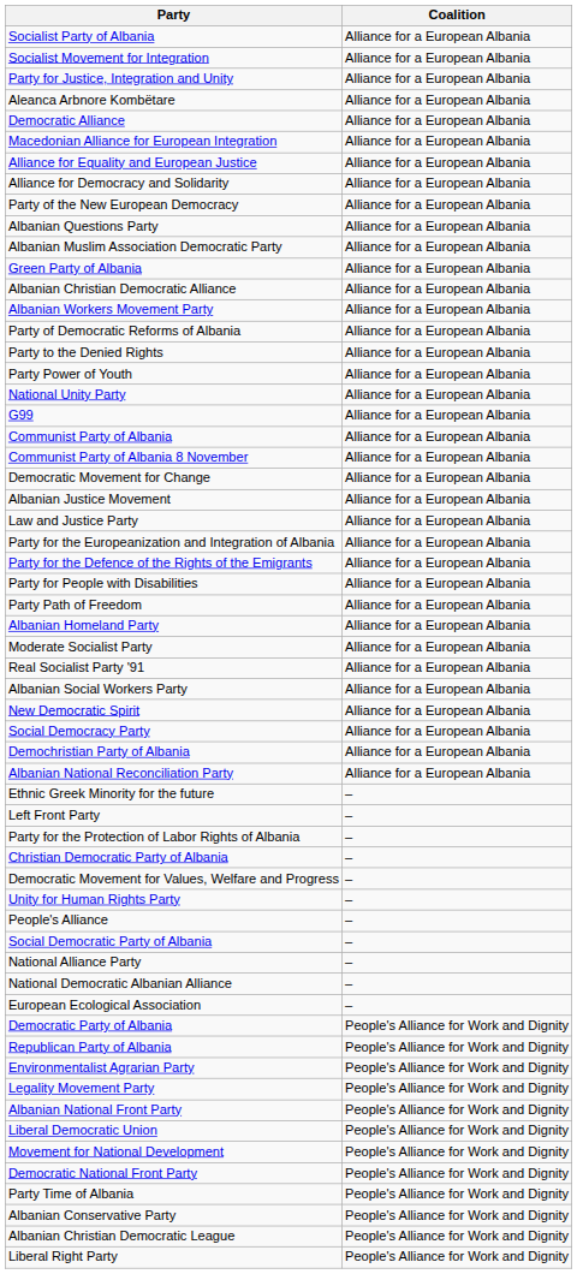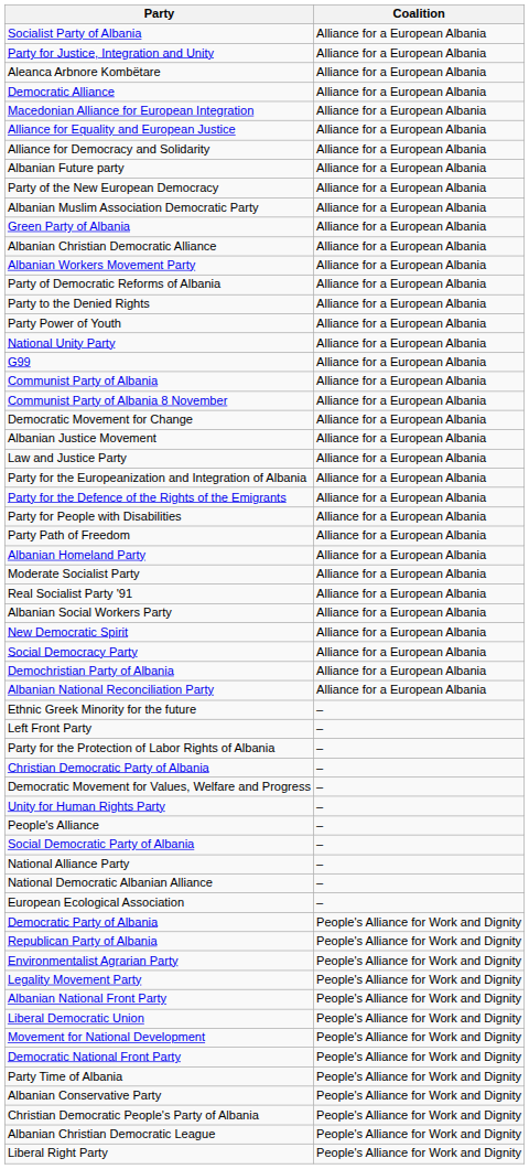- row: Socialist Movement for Integration | Alliance for a European Albania
+ row: Albanian Future party | Alliance for a European Albania
- row: Albanian Questions Party | Alliance for a European Albania
+ row: Christian Democratic People's Party of Albania | People's Alliance for Work and Dignity
